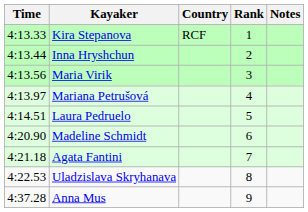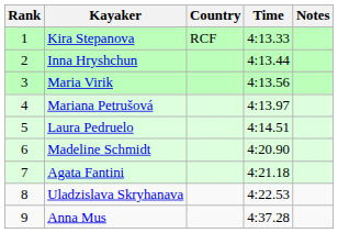columns swapped: Rank <-> Time
